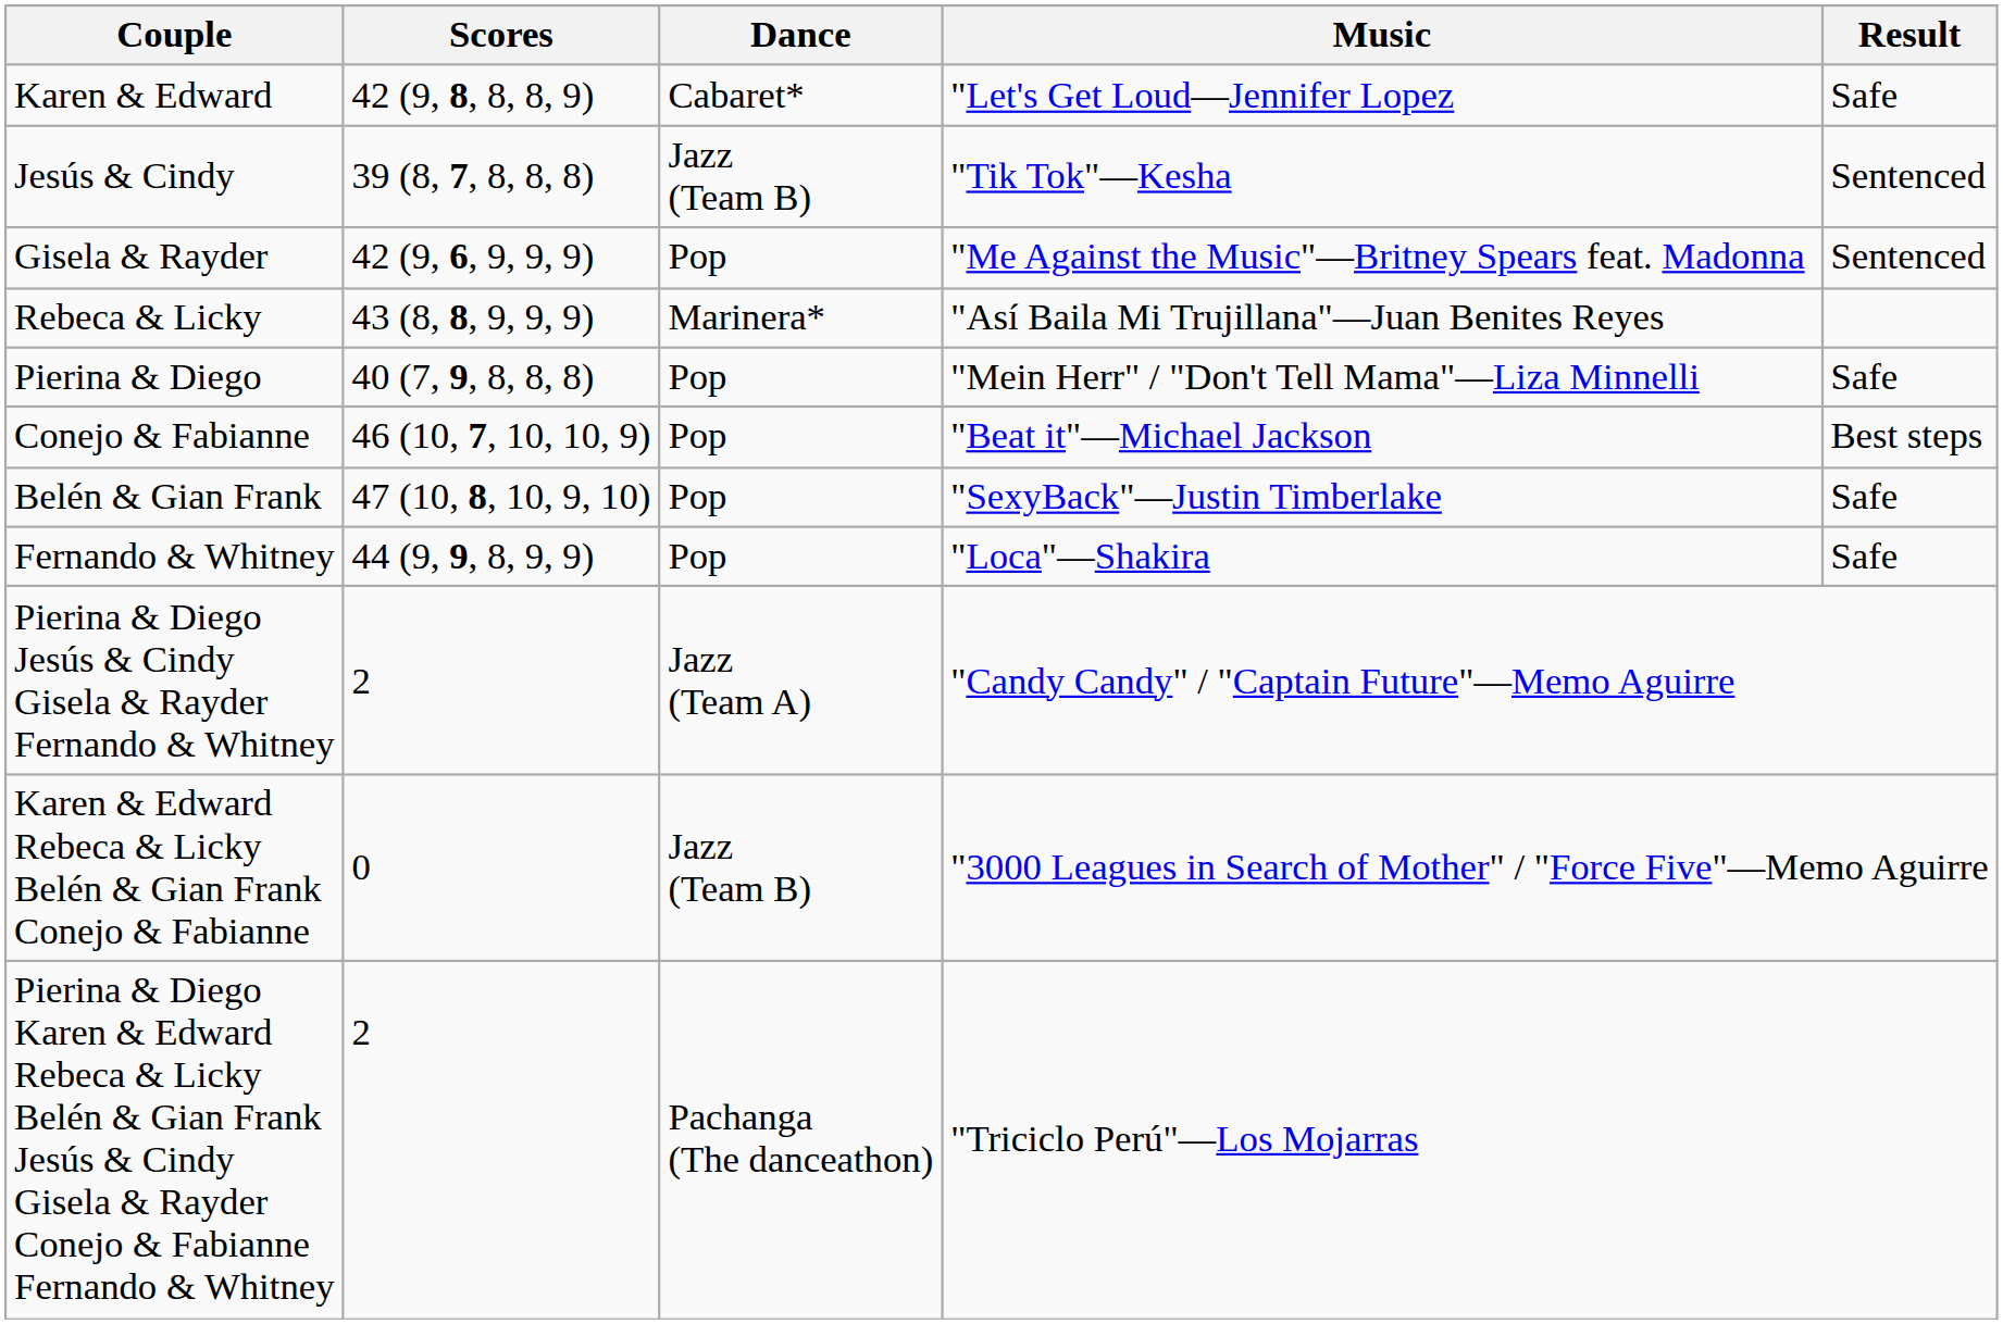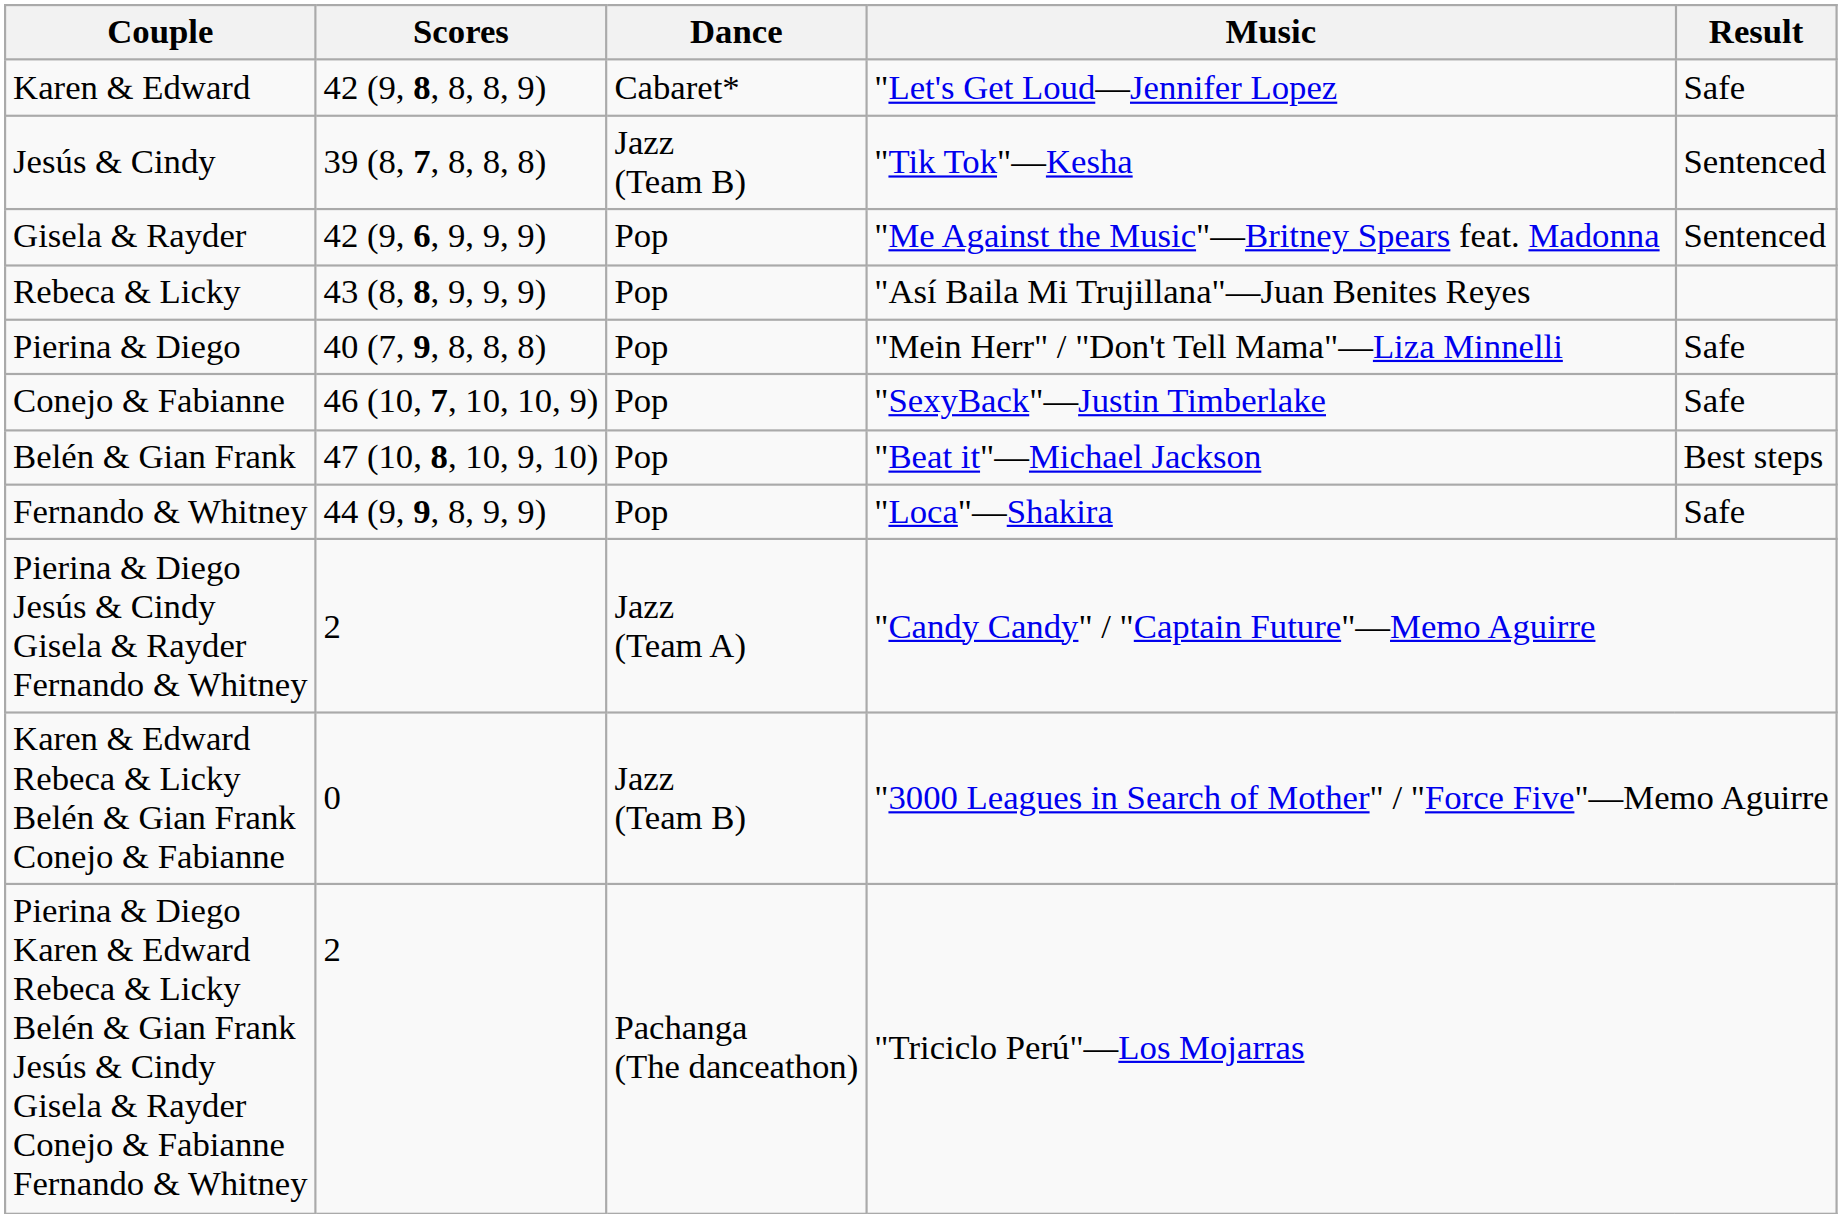Rebeca & Licky | Dance: Marinera* -> Pop
Conejo & Fabianne | Music: "Beat it"—Michael Jackson -> "SexyBack"—Justin Timberlake
Conejo & Fabianne | Result: Best steps -> Safe
Belén & Gian Frank | Music: "SexyBack"—Justin Timberlake -> "Beat it"—Michael Jackson
Belén & Gian Frank | Result: Safe -> Best steps
